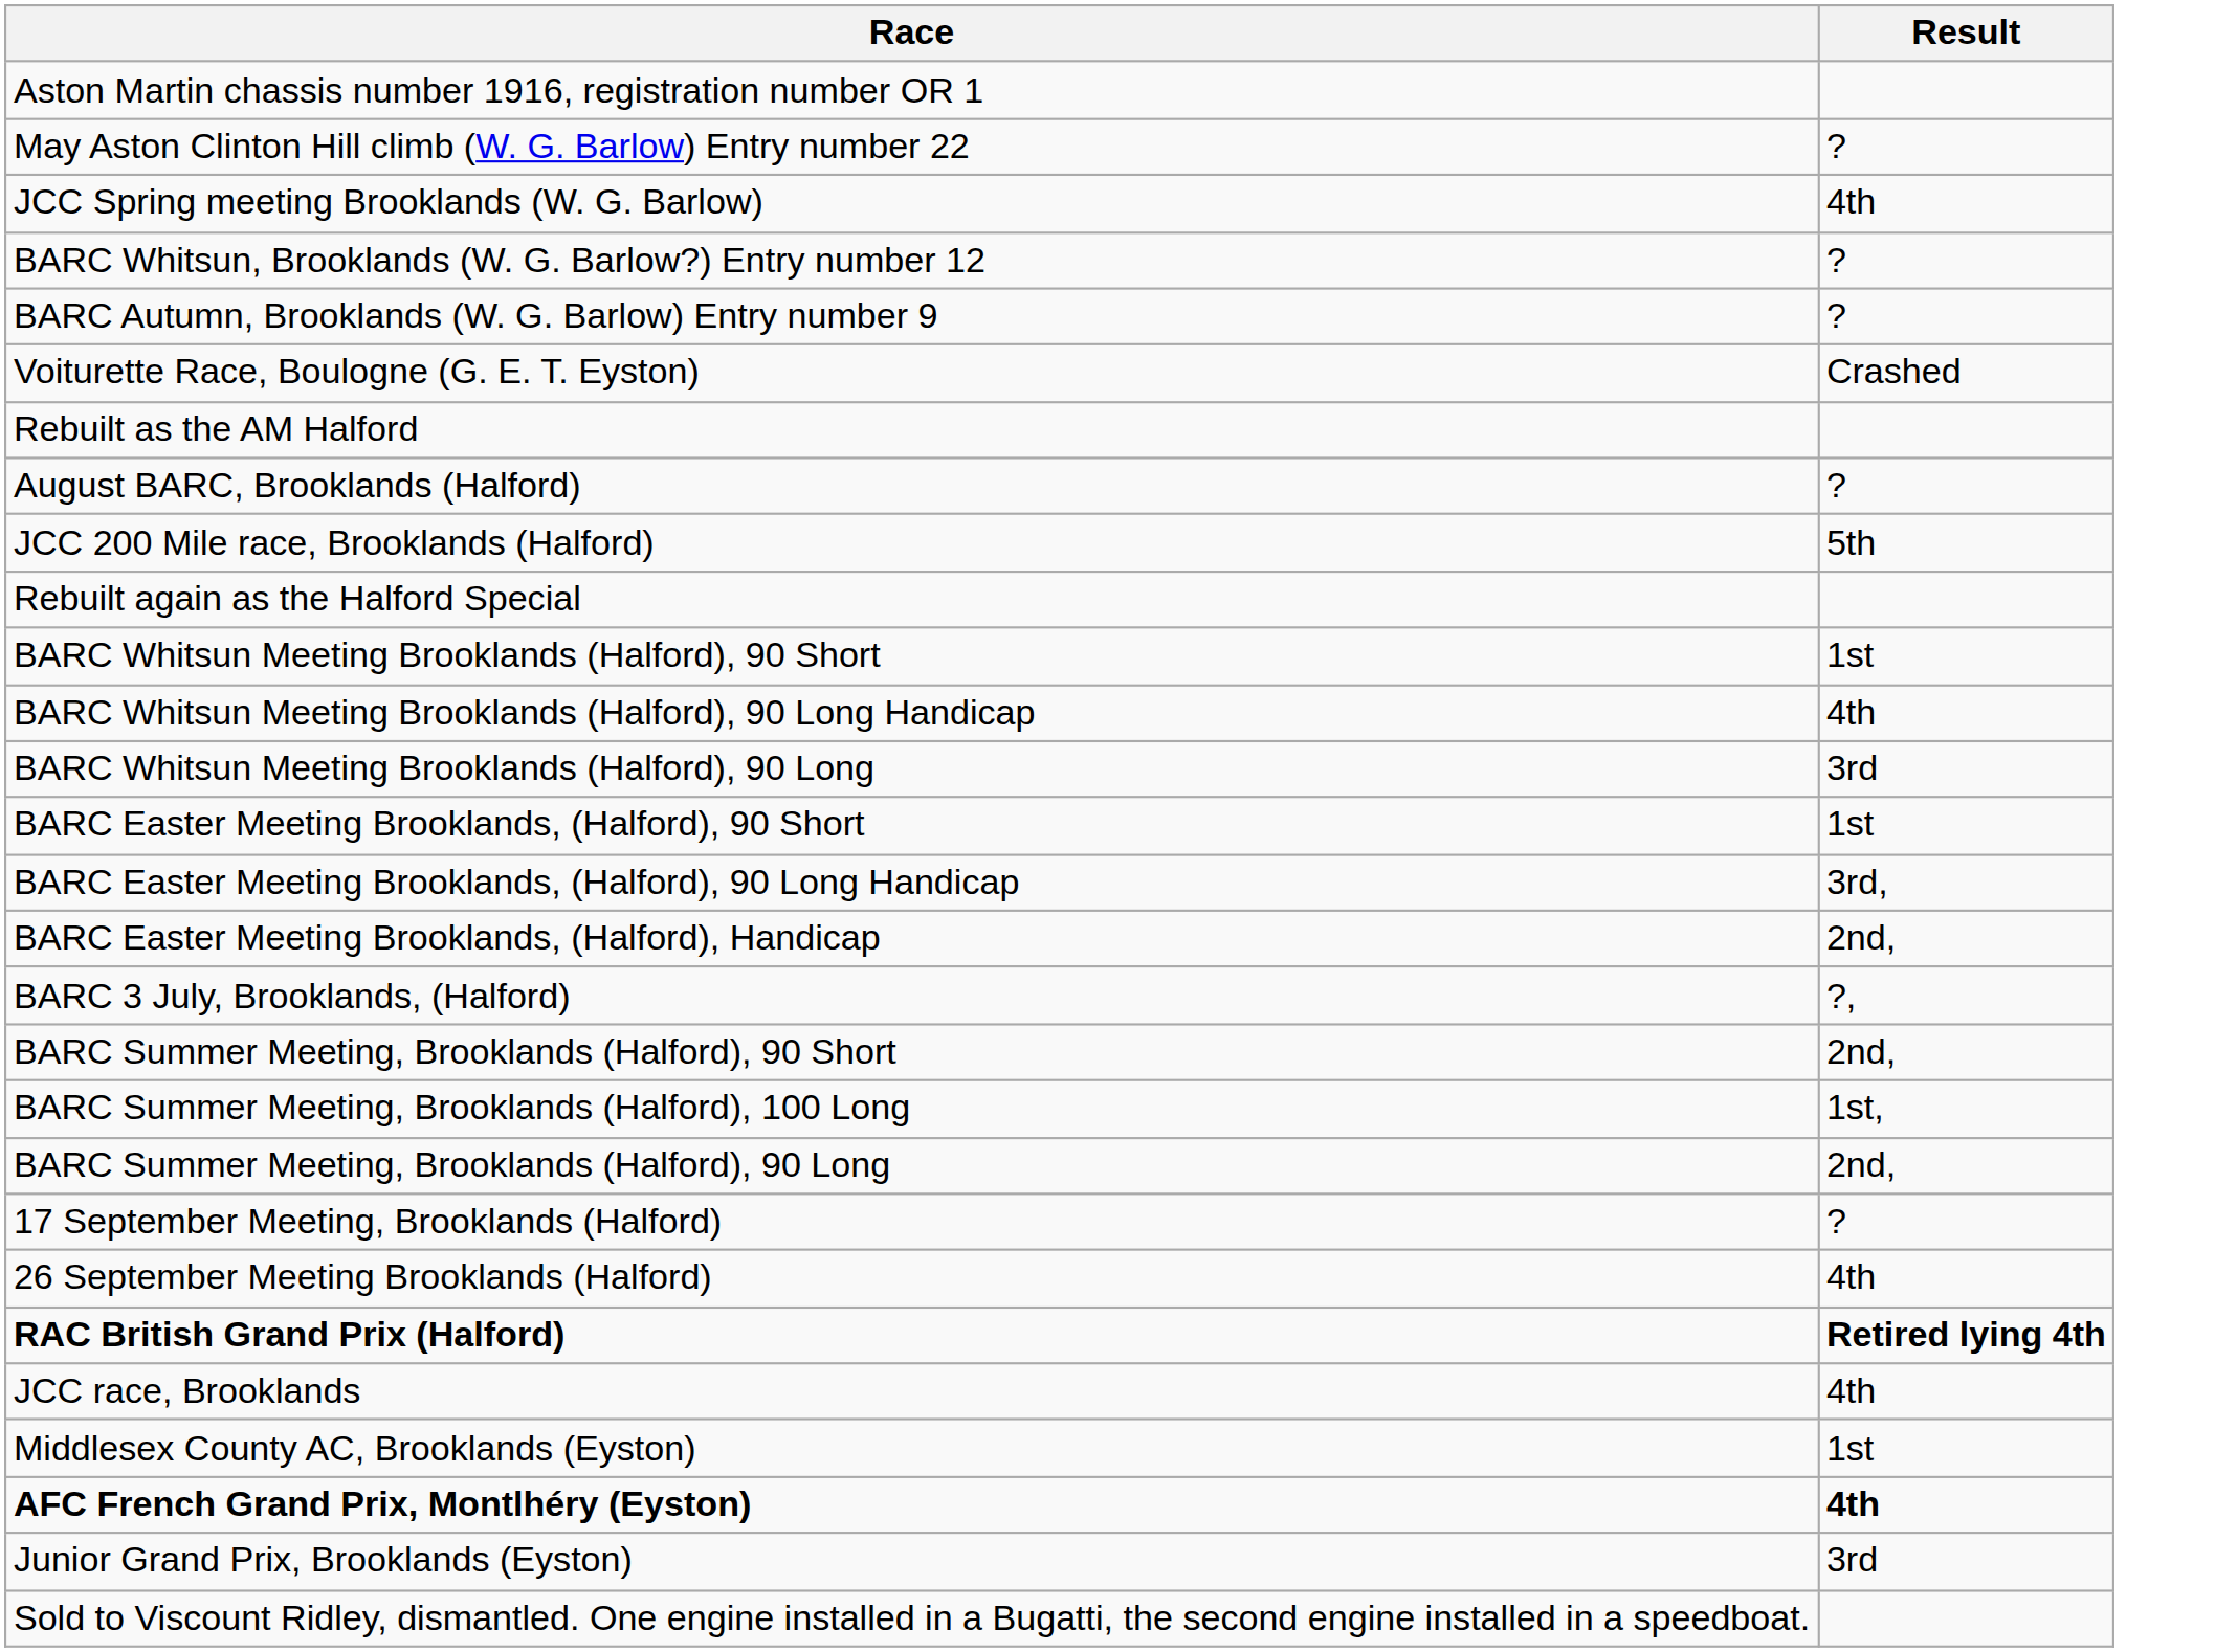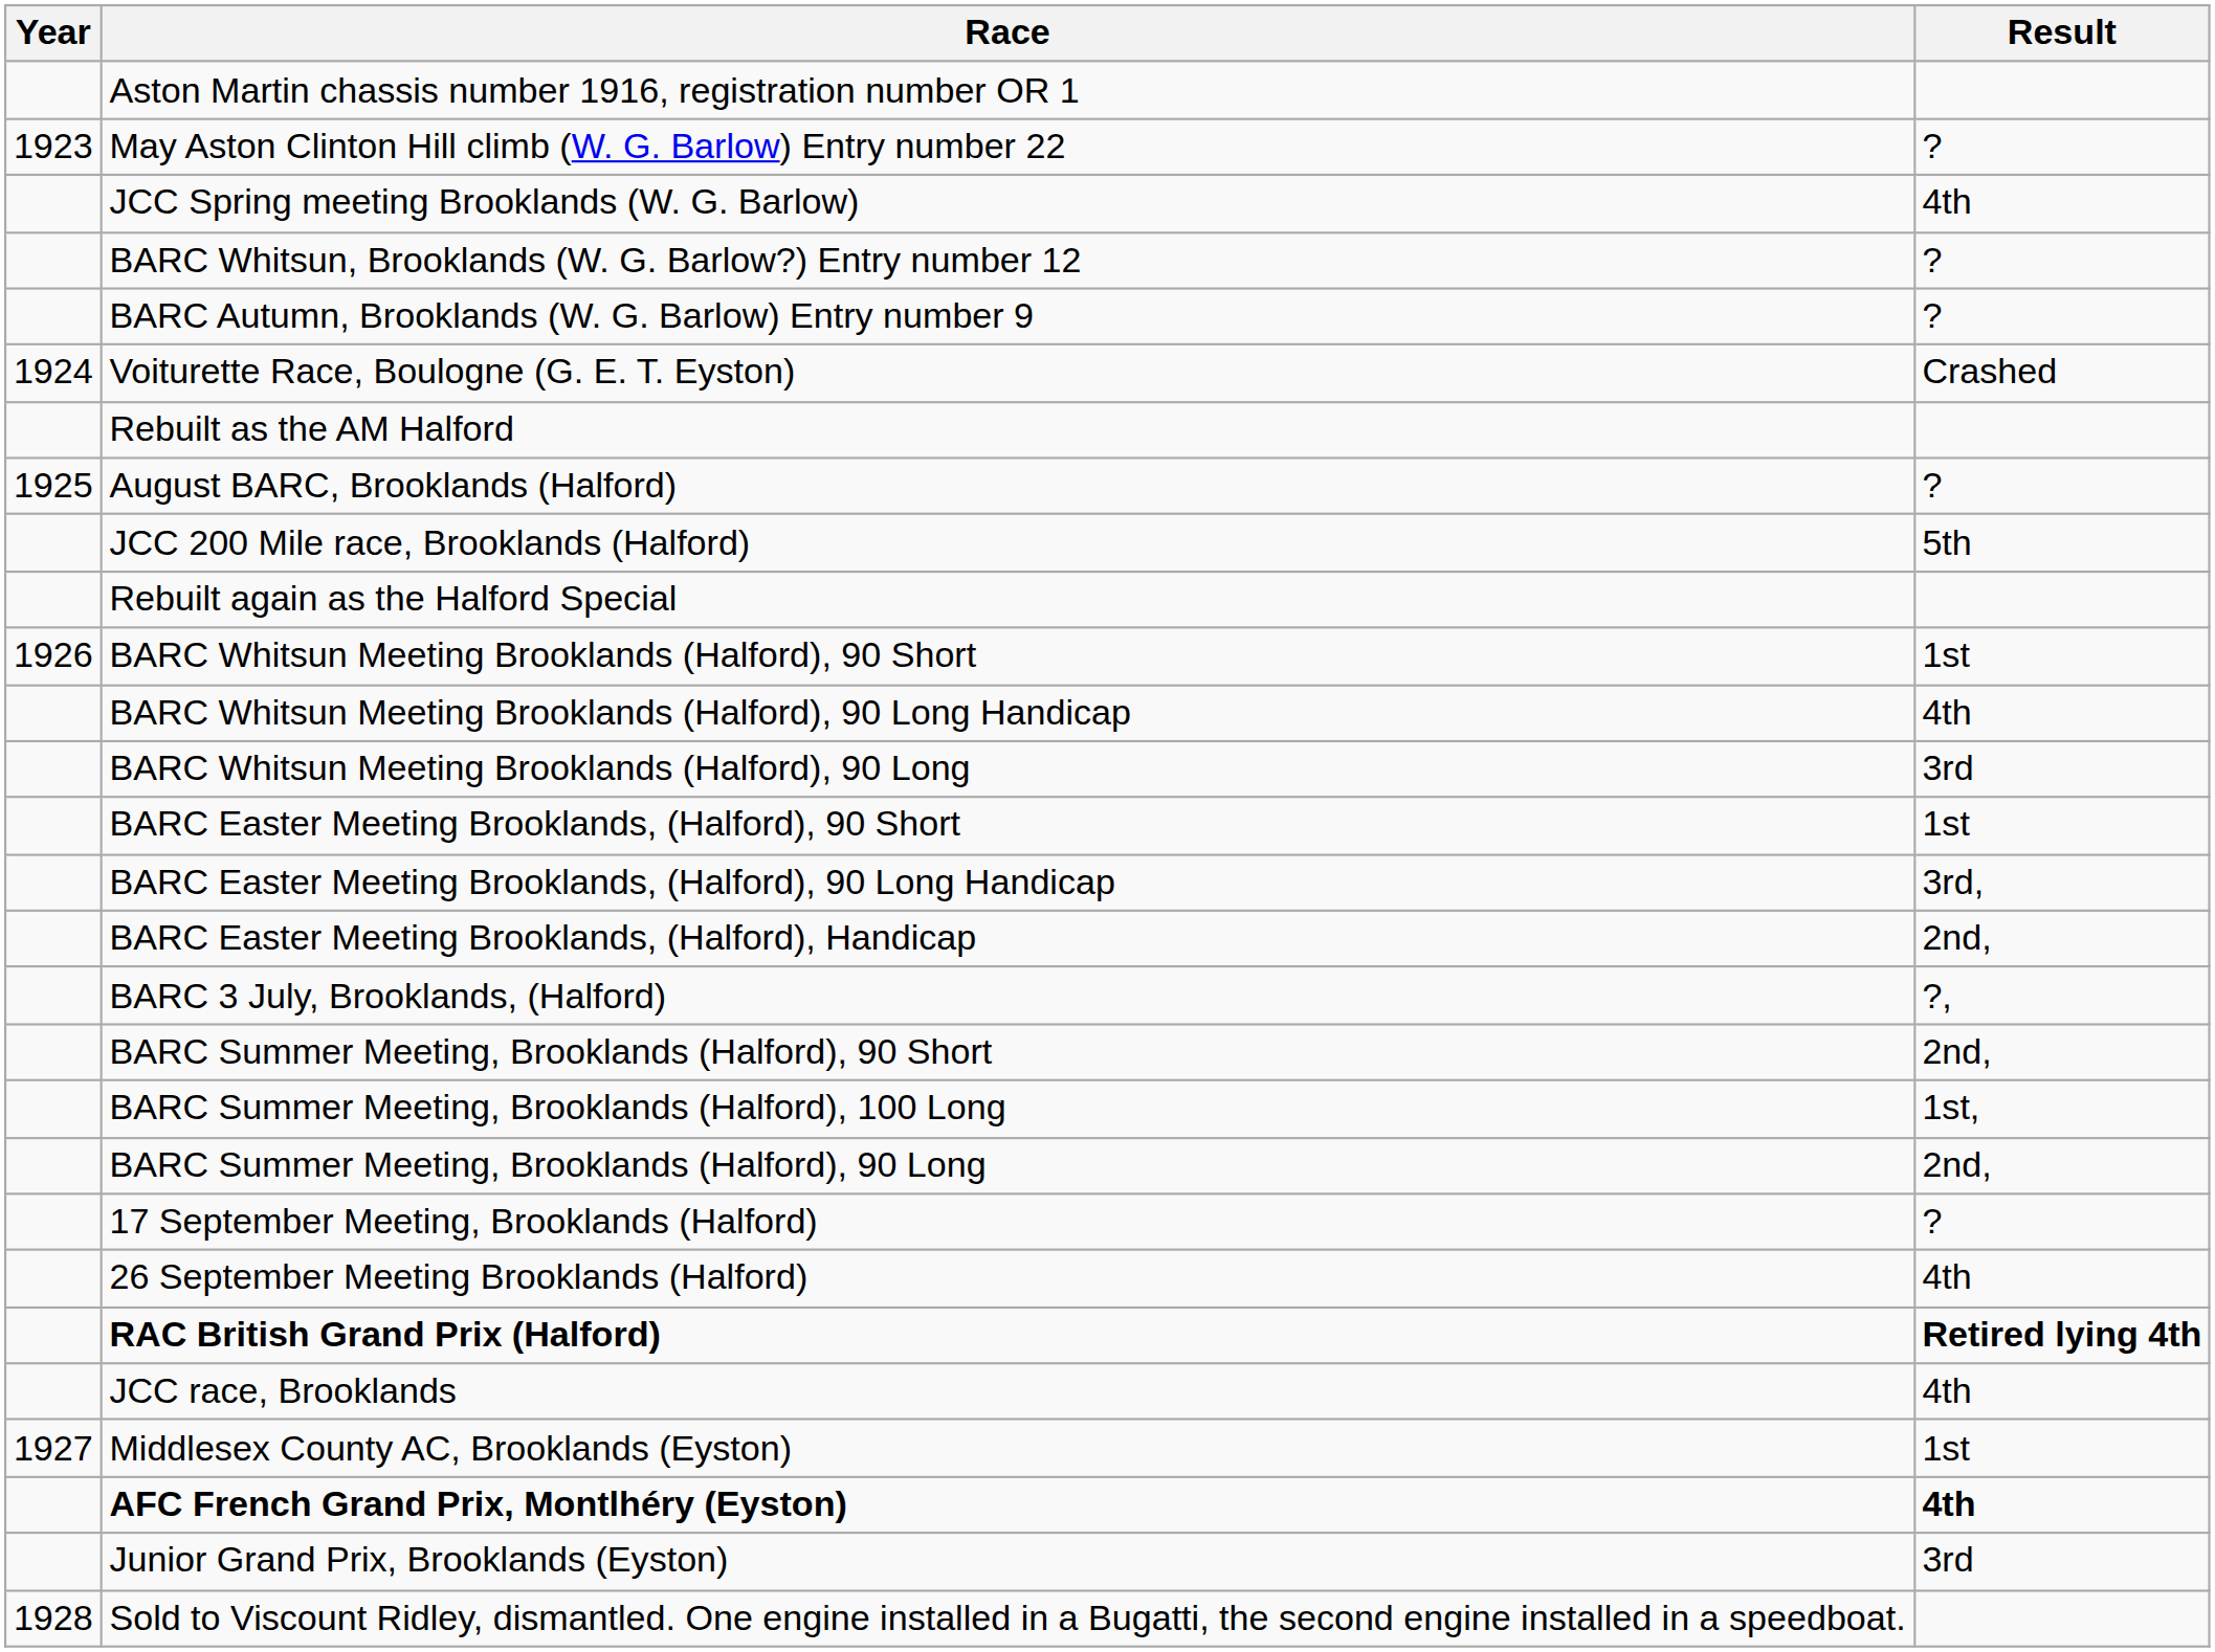+ column: Year | 1923 | 1924 | 1925 | 1926 | 1927 | 1928
